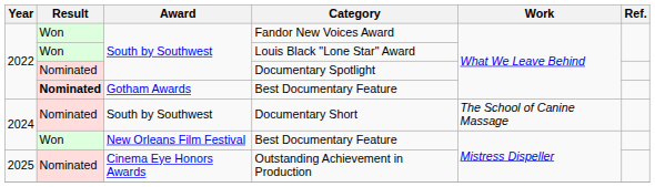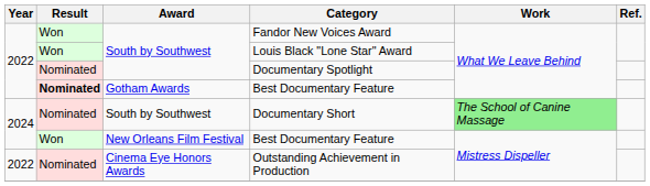Documentary Short | Work: no background -> lightgreen background
Outstanding Achievement in Production | Year: 2025 -> 2022
